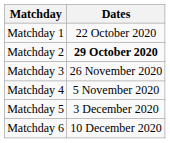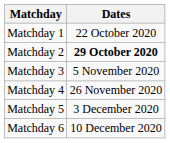Matchday 3 | Dates: 26 November 2020 -> 5 November 2020
Matchday 4 | Dates: 5 November 2020 -> 26 November 2020
